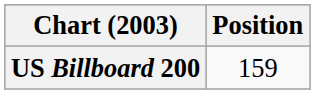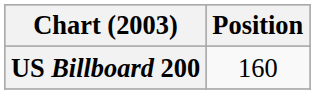US Billboard 200 | Position: 159 -> 160
